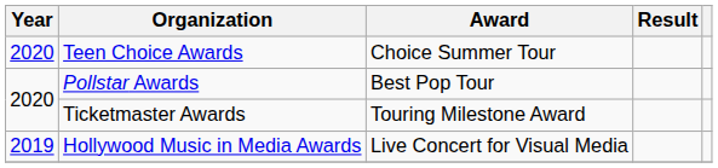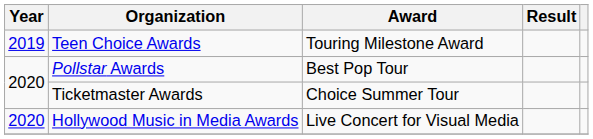Teen Choice Awards | Year: 2020 -> 2019
Teen Choice Awards | Award: Choice Summer Tour -> Touring Milestone Award
Ticketmaster Awards | Award: Touring Milestone Award -> Choice Summer Tour
Hollywood Music in Media Awards | Year: 2019 -> 2020
